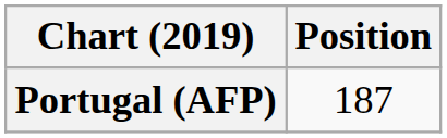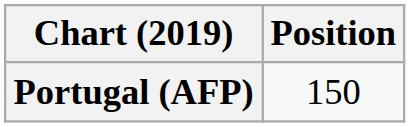Portugal (AFP) | Position: 187 -> 150
